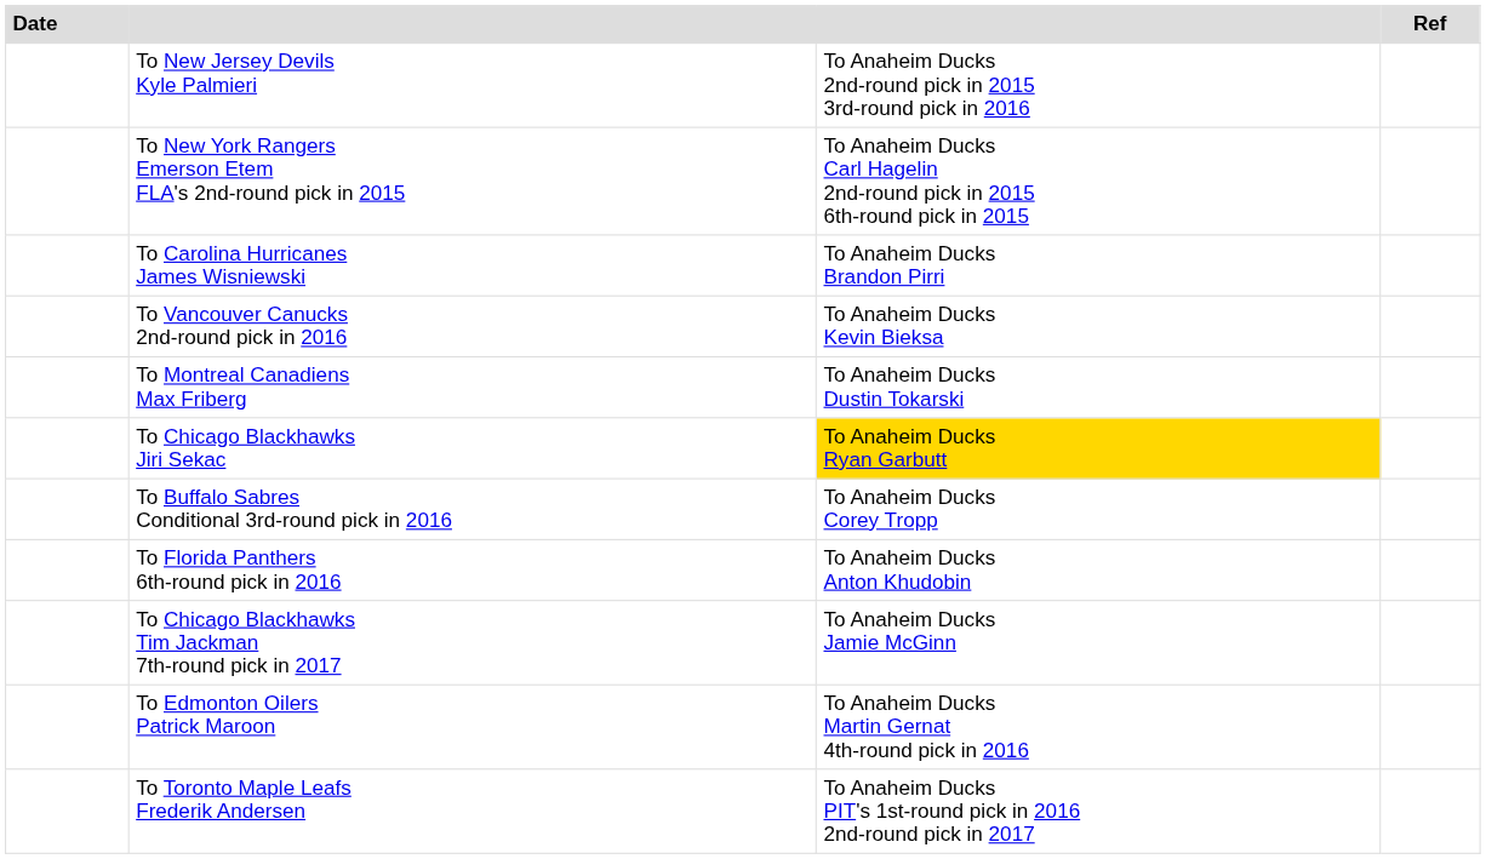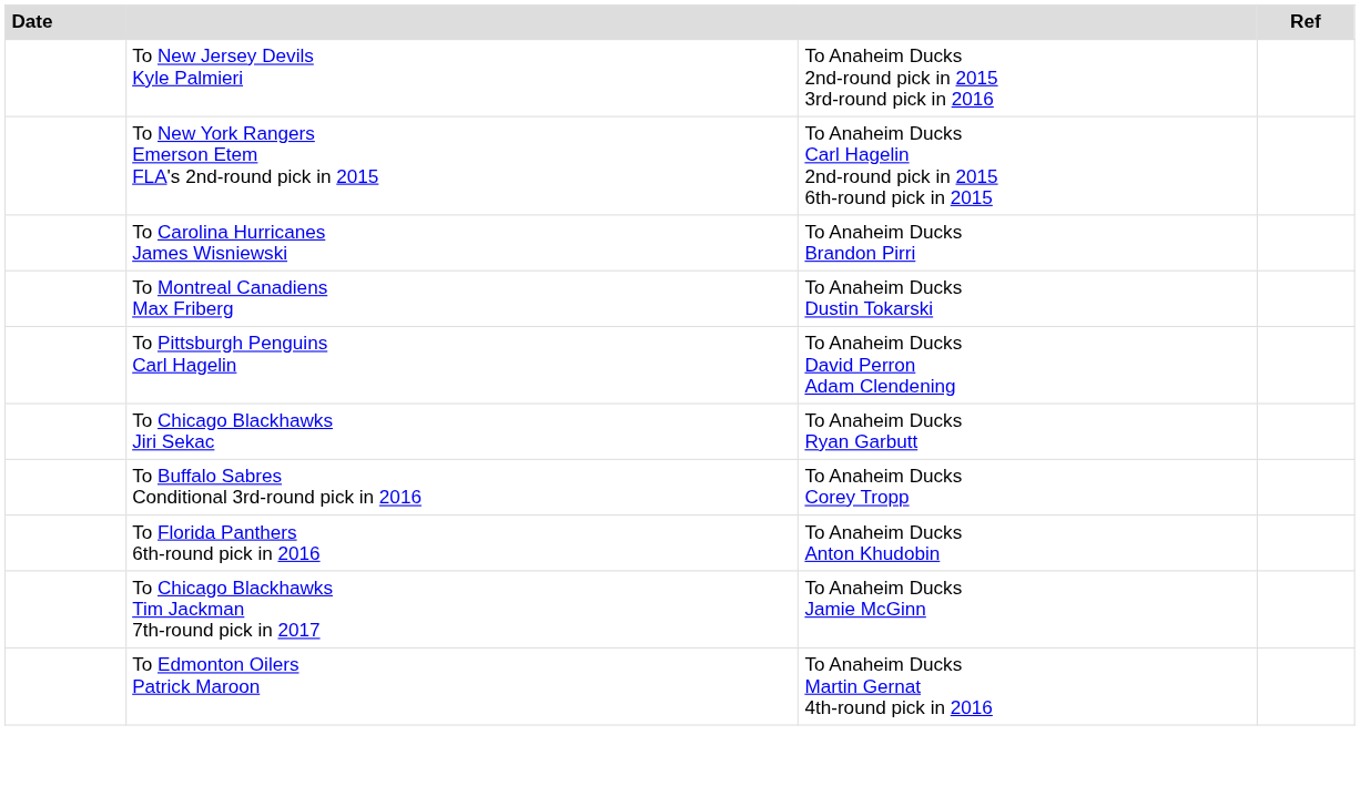- row: To Vancouver Canucks 2nd-round pick in 2016 | To Anaheim Ducks Kevin Bieksa
+ row: To Pittsburgh Penguins Carl Hagelin | To Anaheim Ducks David Perron Adam Clendening
To Chicago Blackhawks Jiri Sekac | column 3: gold background -> no background
- row: To Toronto Maple Leafs Frederik Andersen | To Anaheim Ducks PIT's 1st-round pick in 2016 2nd-round pick in 2017
